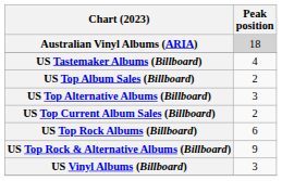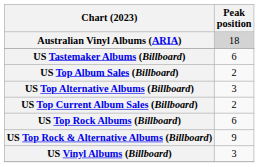US Tastemaker Albums (Billboard) | Peak position: 4 -> 6
